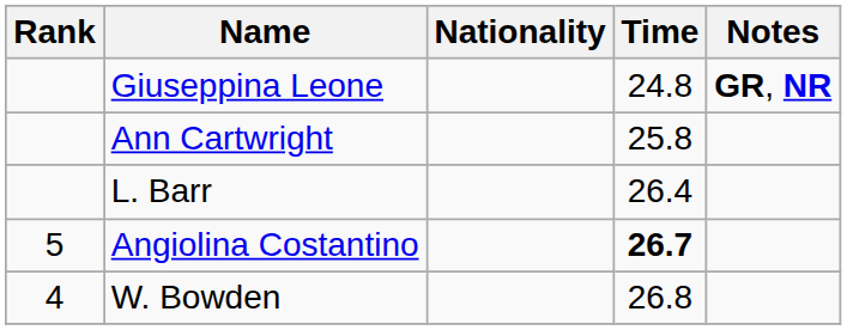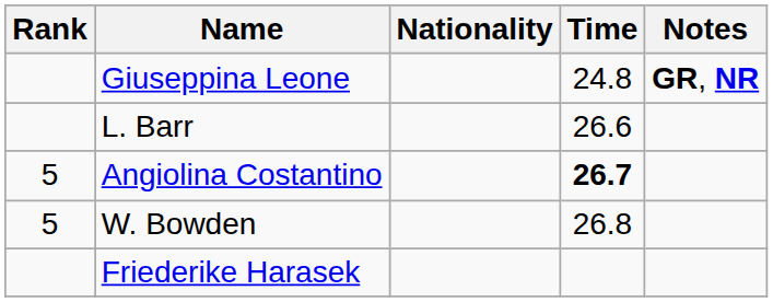- row: Ann Cartwright | 25.8
L. Barr | Time: 26.4 -> 26.6
W. Bowden | Rank: 4 -> 5
+ row: Friederike Harasek
